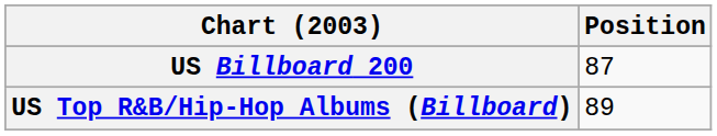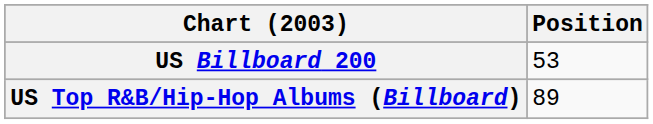US Billboard 200 | Position: 87 -> 53
